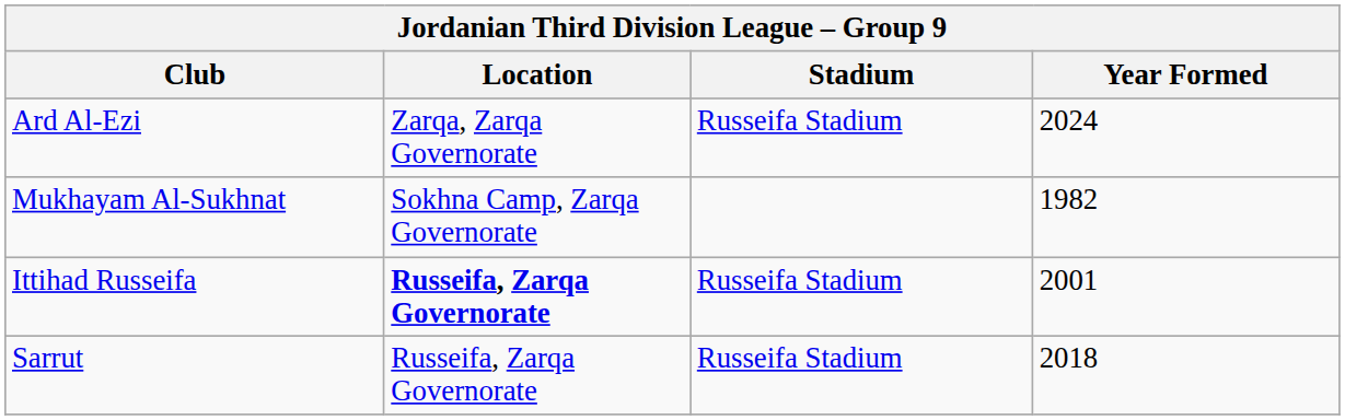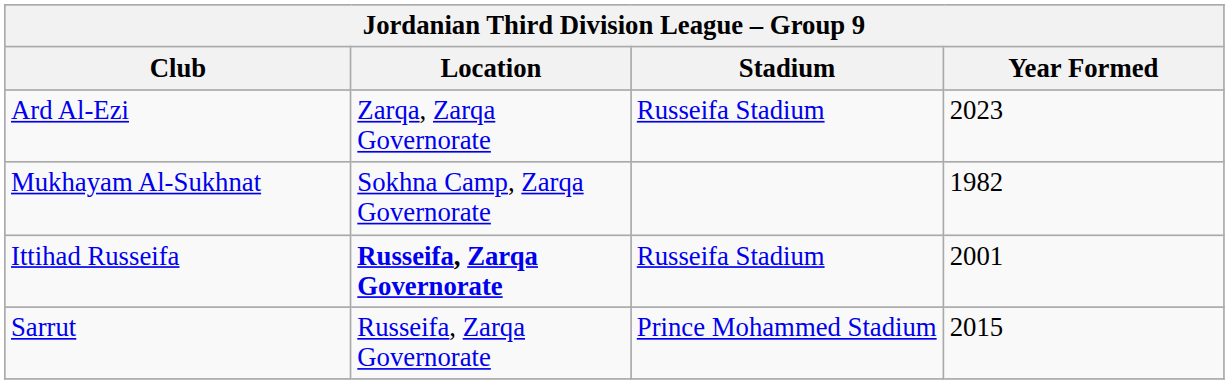Ard Al-Ezi | Year Formed: 2024 -> 2023
Sarrut | Stadium: Russeifa Stadium -> Prince Mohammed Stadium
Sarrut | Year Formed: 2018 -> 2015
